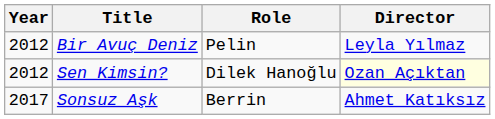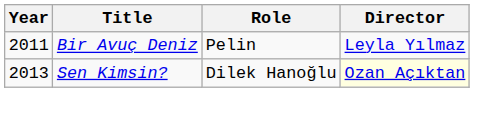Bir Avuç Deniz | Year: 2012 -> 2011
Sen Kimsin? | Year: 2012 -> 2013
- row: 2017 | Sonsuz Aşk | Berrin | Ahmet Katıksız
